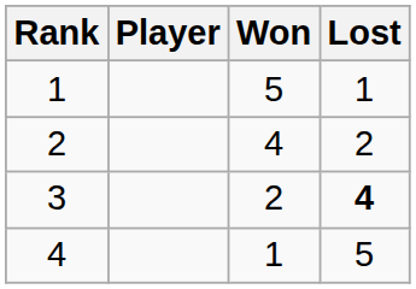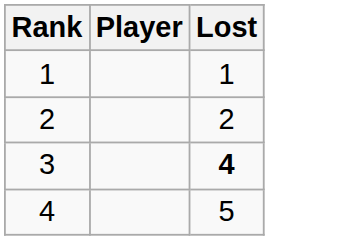- column: Won | 5 | 4 | 2 | 1
